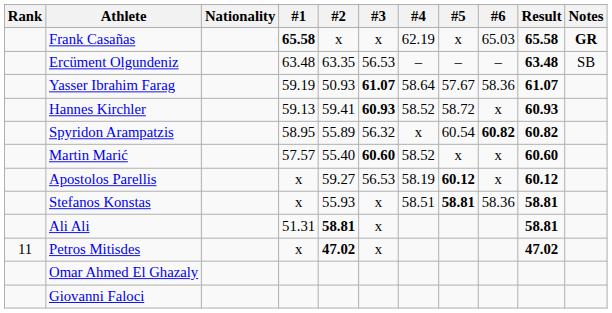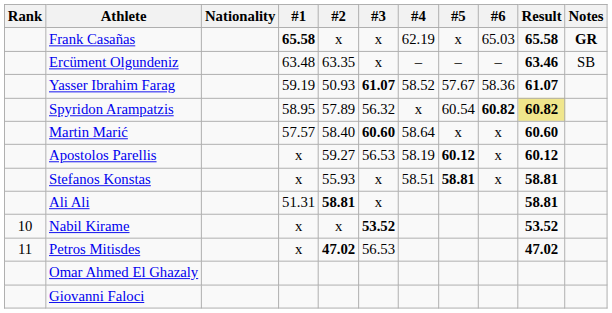Ercüment Olgundeniz | #3: 56.53 -> x
Ercüment Olgundeniz | Result: 63.48 -> 63.46
Yasser Ibrahim Farag | #4: 58.64 -> 58.52
- row: Hannes Kirchler | 59.13 | 59.41 | 60.93 | 58.52 | 58.72 | x | 60.93
Spyridon Arampatzis | #2: 55.89 -> 57.89
Spyridon Arampatzis | Result: no background -> khaki background
Martin Marić | #2: 55.40 -> 58.40
Martin Marić | #4: 58.52 -> 58.64
Stefanos Konstas | #6: 58.36 -> x
+ row: 10 | Nabil Kirame | x | x | 53.52 | 53.52
Petros Mitisdes | #3: x -> 56.53
